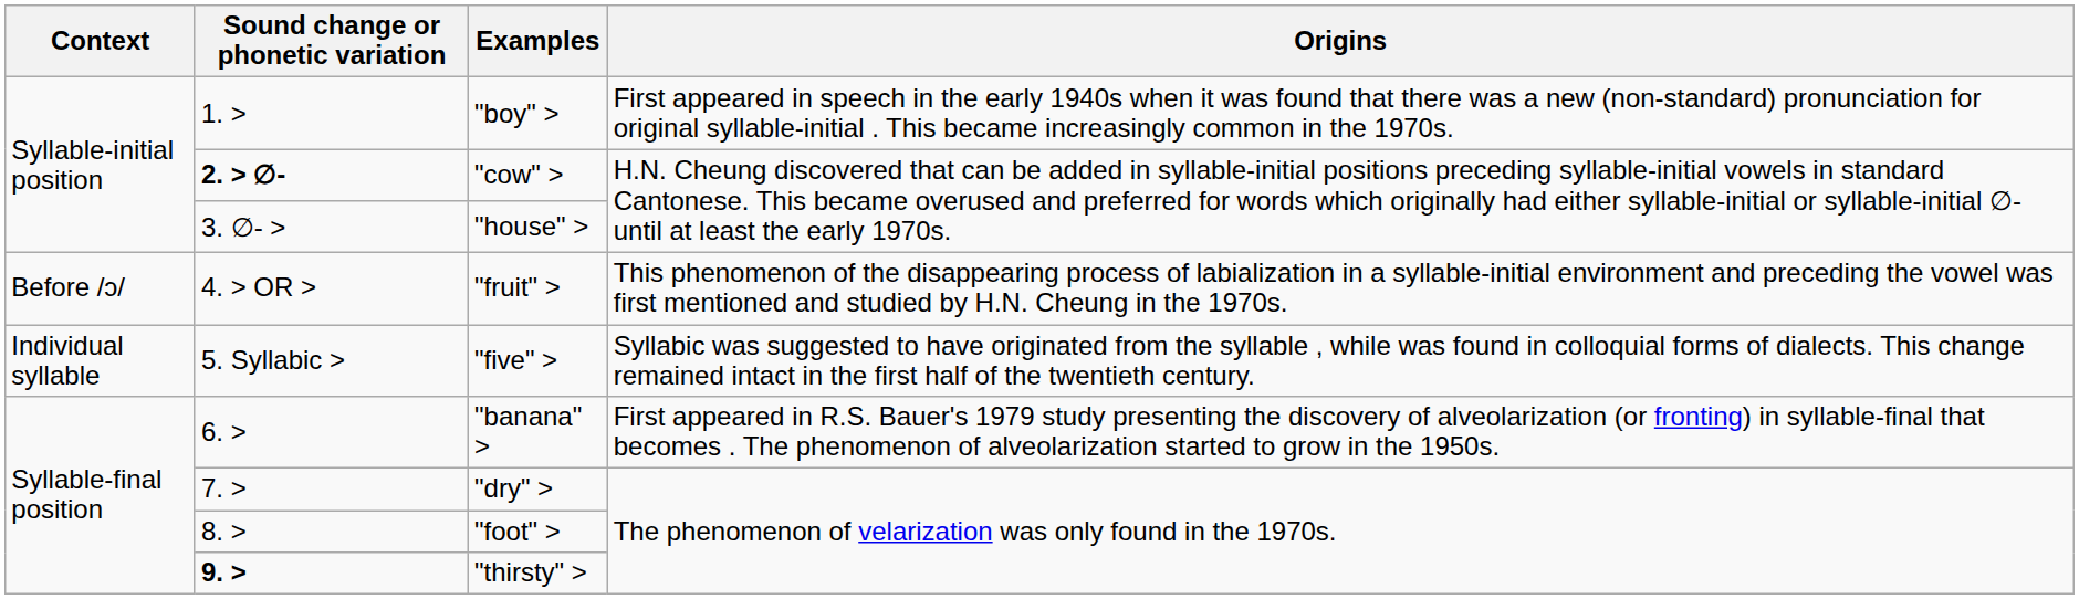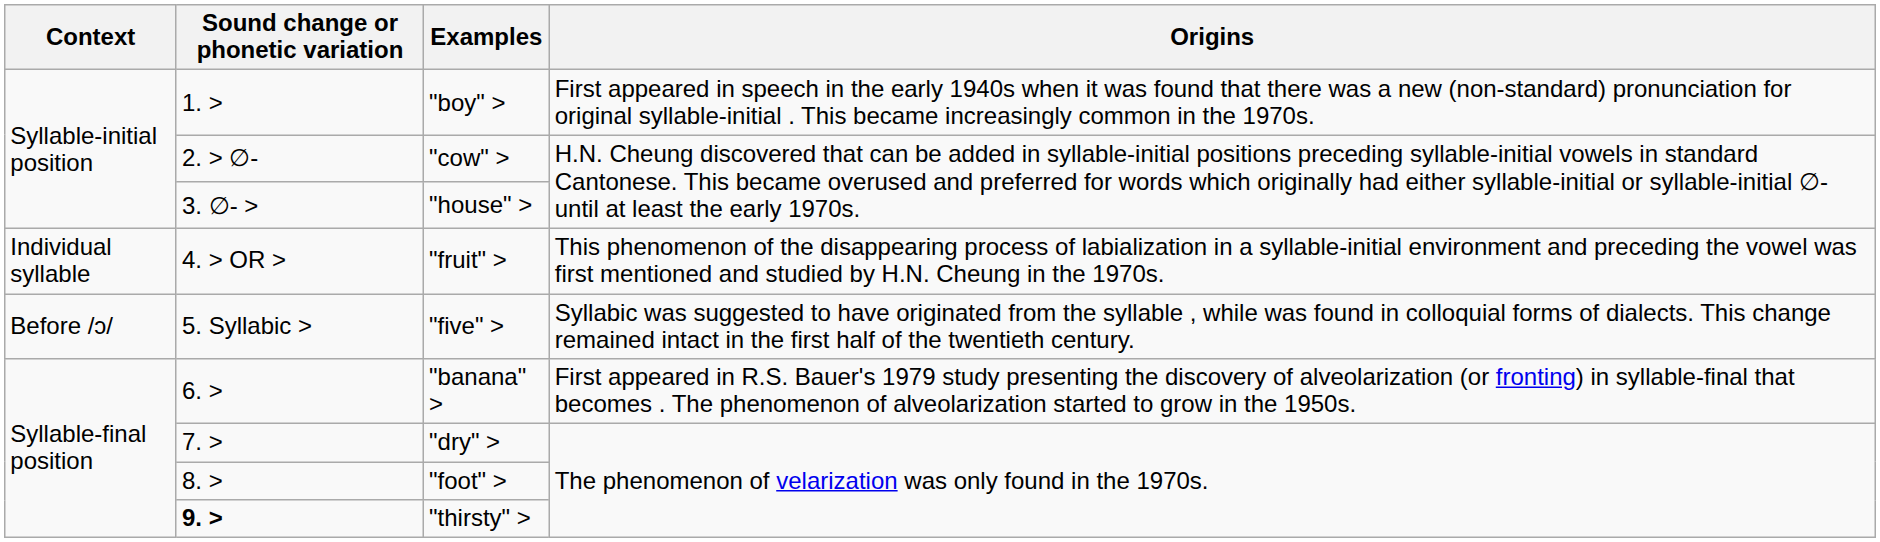"cow" > | Sound change or phonetic variation: bold -> normal
"fruit" > | Context: Before /ɔ/ -> Individual syllable
"five" > | Context: Individual syllable -> Before /ɔ/
